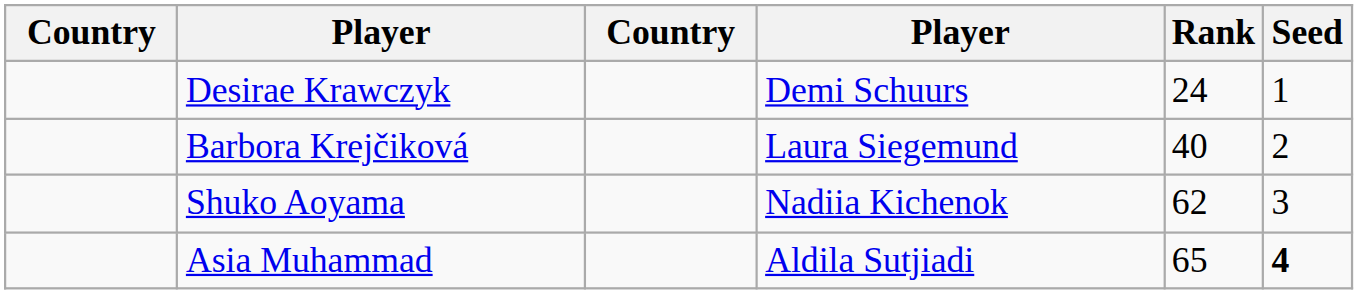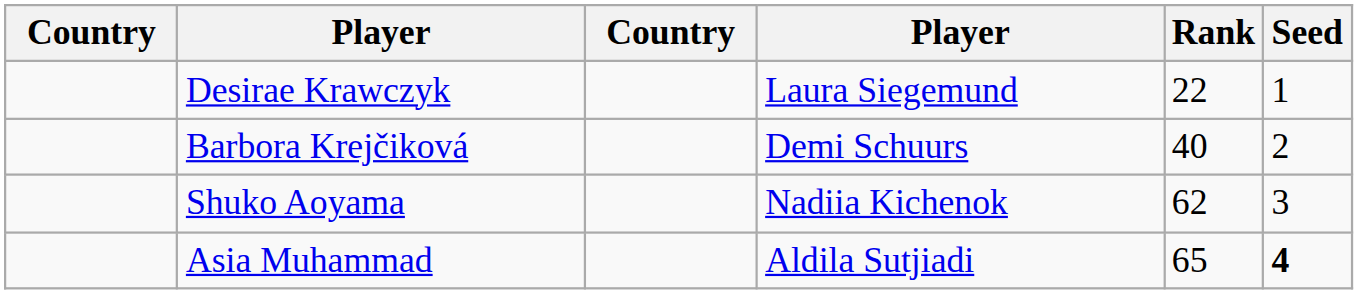Desirae Krawczyk | column 4: Demi Schuurs -> Laura Siegemund
Desirae Krawczyk | Rank: 24 -> 22
Barbora Krejčiková | column 4: Laura Siegemund -> Demi Schuurs
